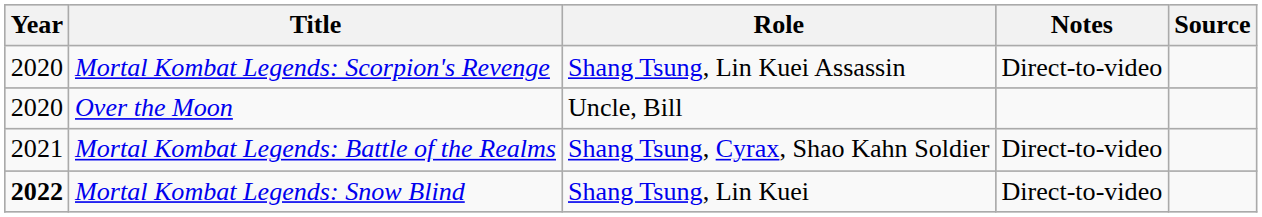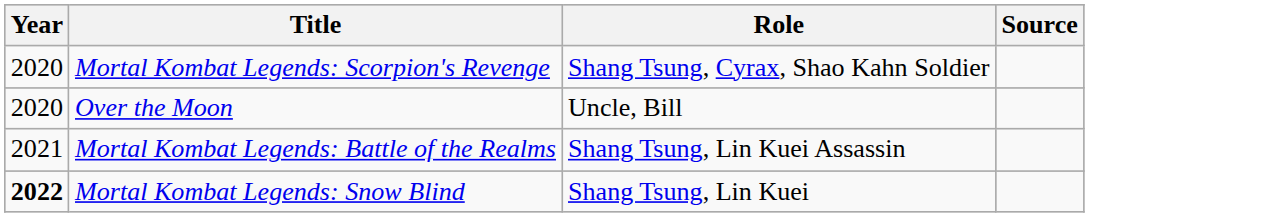- column: Notes | Direct-to-video | Direct-to-video | Direct-to-video
Mortal Kombat Legends: Scorpion's Revenge | Role: Shang Tsung, Lin Kuei Assassin -> Shang Tsung, Cyrax, Shao Kahn Soldier
Mortal Kombat Legends: Battle of the Realms | Role: Shang Tsung, Cyrax, Shao Kahn Soldier -> Shang Tsung, Lin Kuei Assassin
